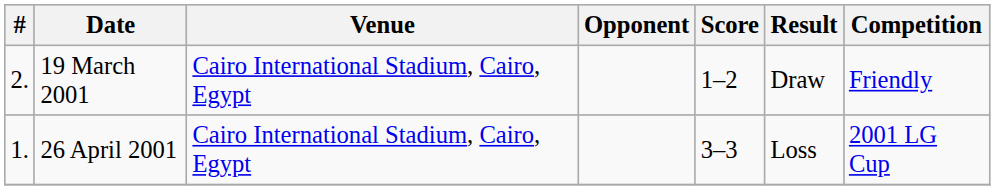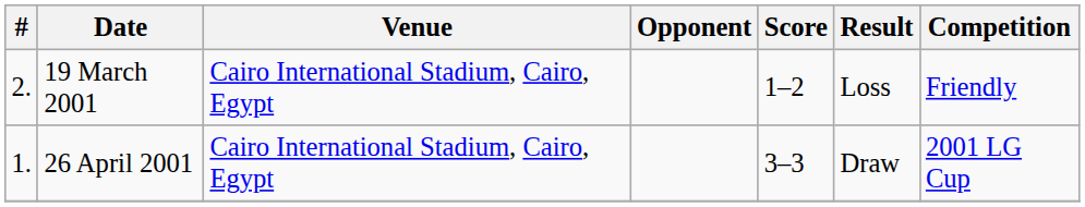19 March 2001 | Result: Draw -> Loss
26 April 2001 | Result: Loss -> Draw
